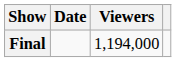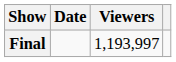Final | Viewers: 1,194,000 -> 1,193,997
